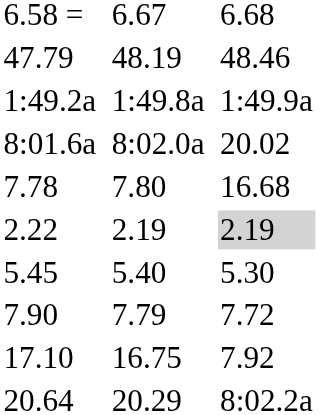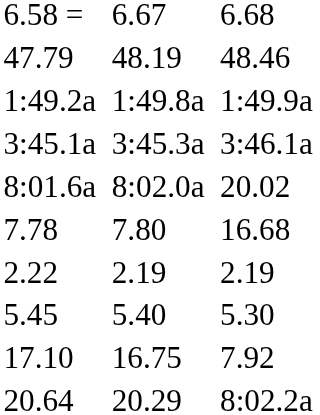+ row: 3:45.1a | 3:45.3a | 3:46.1a
2.22 | column 7: lightgrey background -> no background
- row: 7.90 | 7.79 | 7.72
